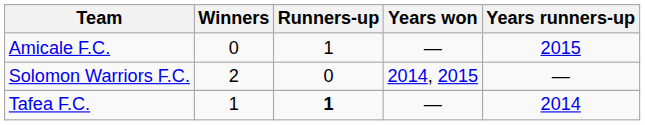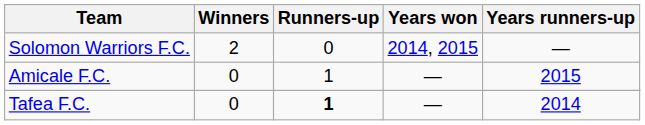rows swapped: Solomon Warriors F.C. <-> Amicale F.C.
Tafea F.C. | Winners: 1 -> 0
